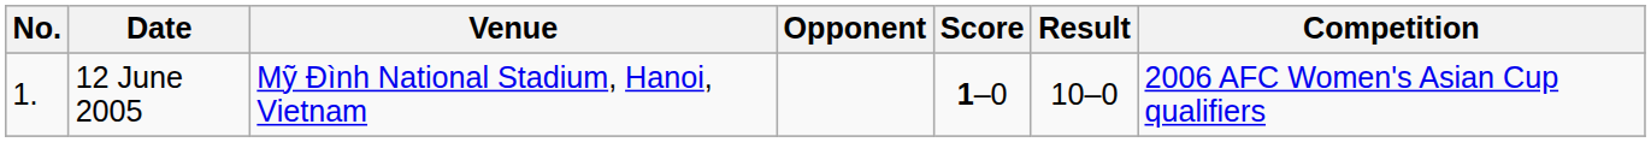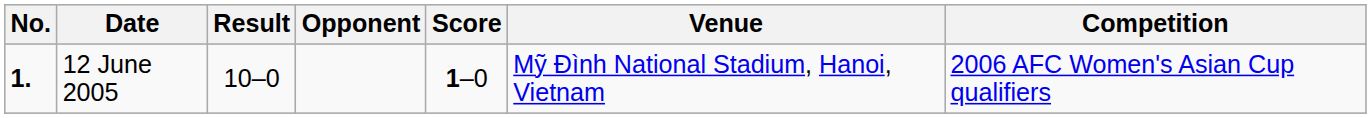columns swapped: Venue <-> Result
12 June 2005 | No.: normal -> bold
